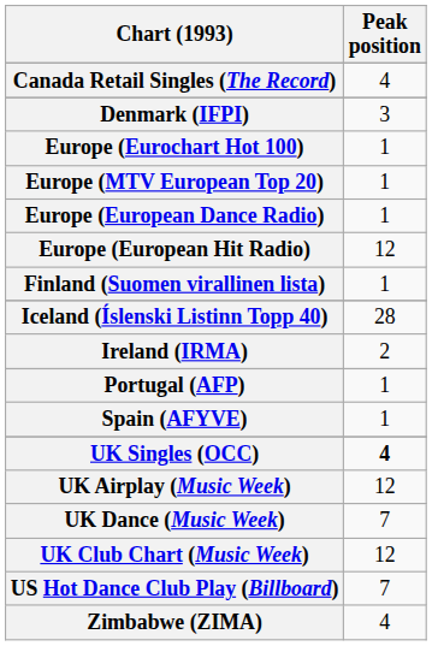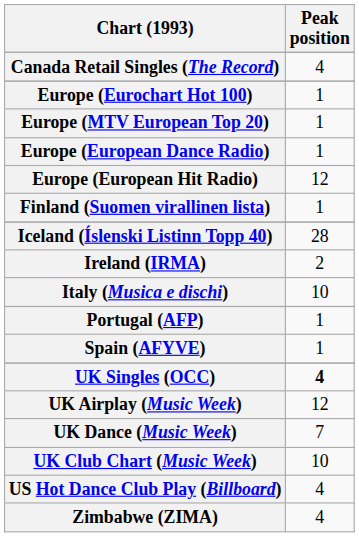- row: Denmark (IFPI) | 3
+ row: Italy (Musica e dischi) | 10
UK Club Chart (Music Week) | Peak position: 12 -> 10
US Hot Dance Club Play (Billboard) | Peak position: 7 -> 4
